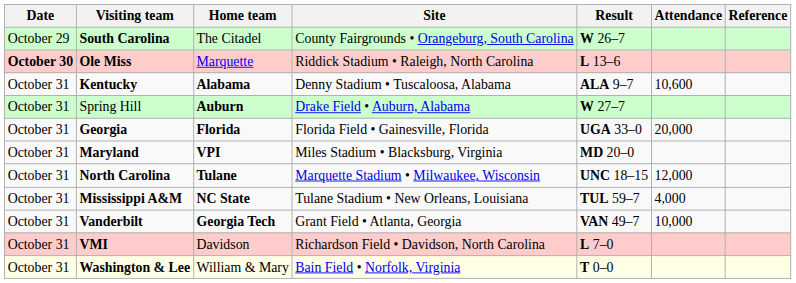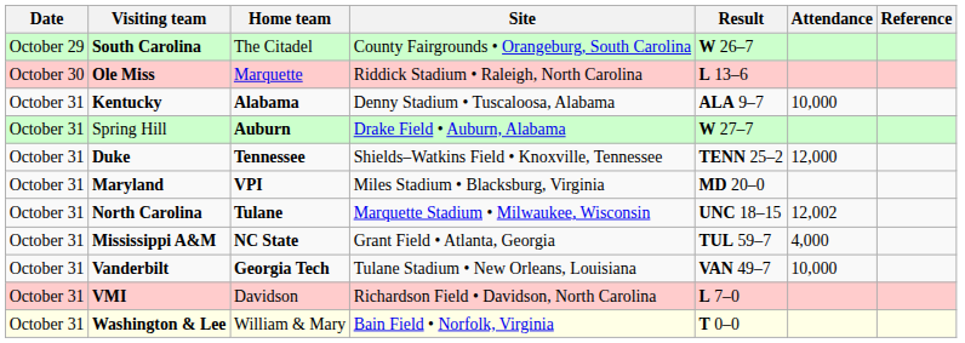Ole Miss | Date: bold -> normal
Kentucky | Attendance: 10,600 -> 10,000
+ row: October 31 | Duke | Tennessee | Shields–Watkins Field • Knoxville, Tennessee | TENN 25–2 | 12,000
- row: October 31 | Georgia | Florida | Florida Field • Gainesville, Florida | UGA 33–0 | 20,000
North Carolina | Attendance: 12,000 -> 12,002
Mississippi A&M | Site: Tulane Stadium • New Orleans, Louisiana -> Grant Field • Atlanta, Georgia
Vanderbilt | Site: Grant Field • Atlanta, Georgia -> Tulane Stadium • New Orleans, Louisiana
